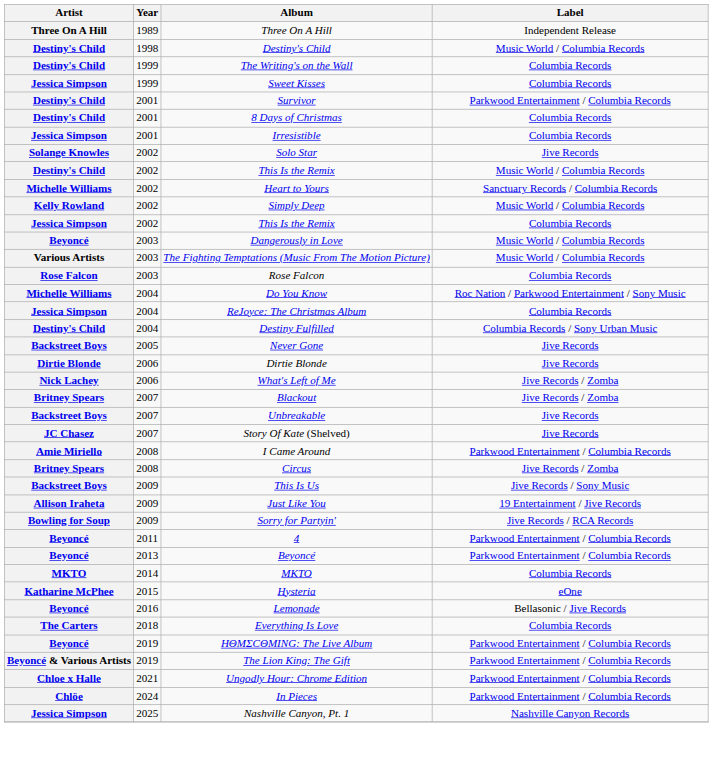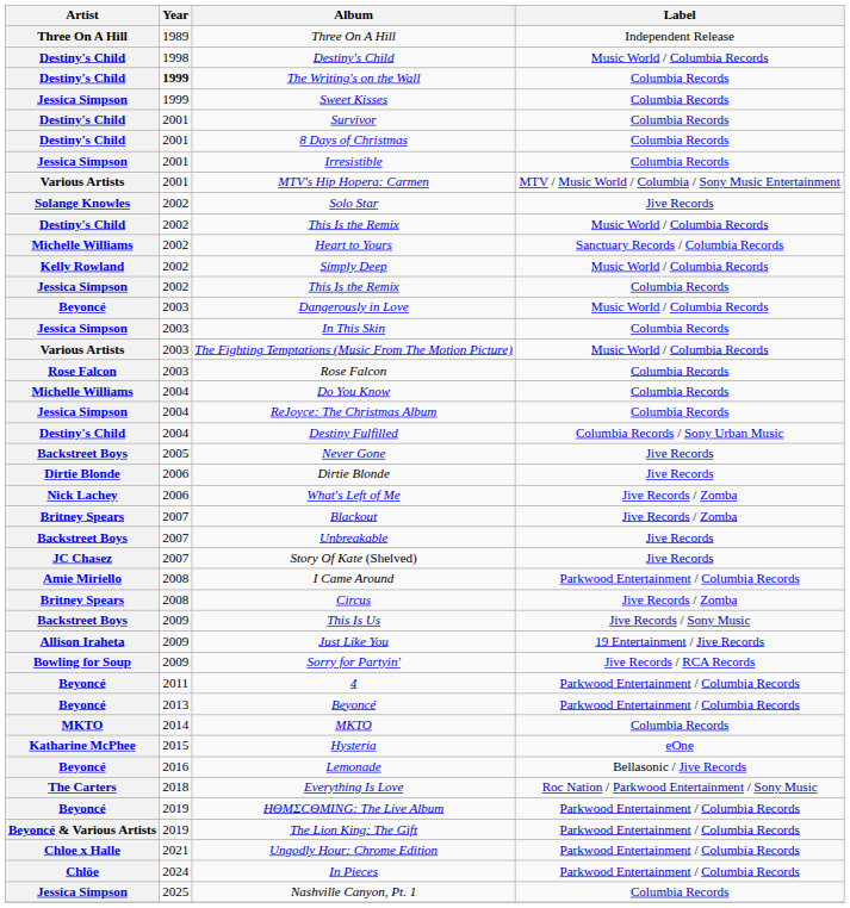The Writing's on the Wall | Year: normal -> bold
Survivor | Label: Parkwood Entertainment / Columbia Records -> Columbia Records
+ row: Various Artists | 2001 | MTV's Hip Hopera: Carmen | MTV / Music World / Columbia / Sony Music Entertainment
+ row: Jessica Simpson | 2003 | In This Skin | Columbia Records
Do You Know | Label: Roc Nation / Parkwood Entertainment / Sony Music -> Columbia Records
Everything Is Love | Label: Columbia Records -> Roc Nation / Parkwood Entertainment / Sony Music
Nashville Canyon, Pt. 1 | Label: Nashville Canyon Records -> Columbia Records
